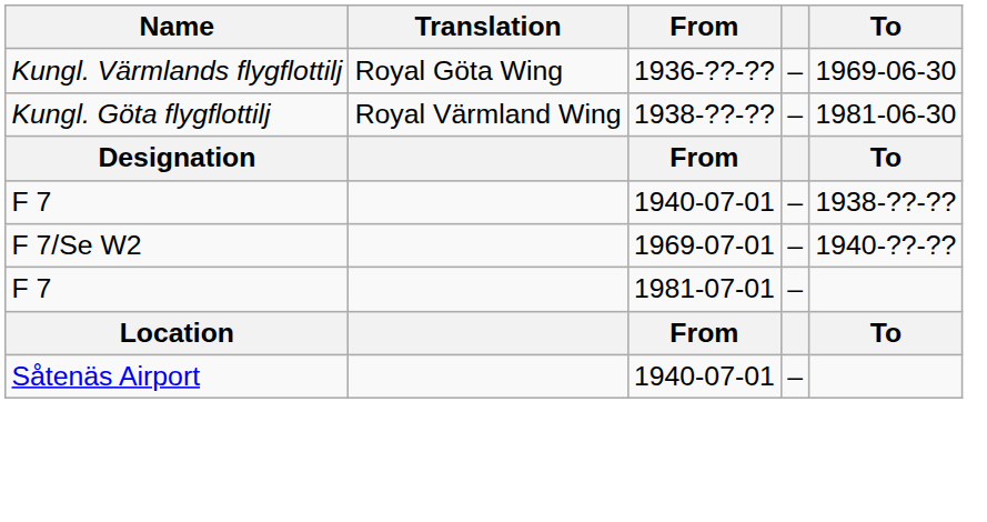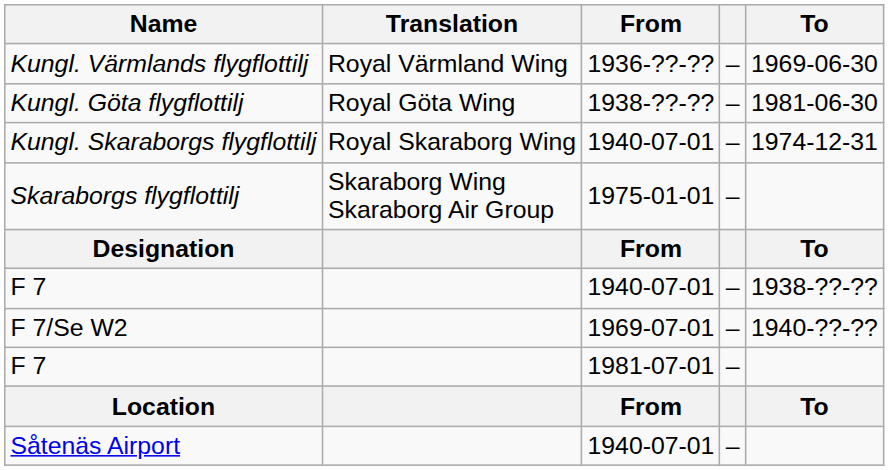Kungl. Värmlands flygflottilj | Translation: Royal Göta Wing -> Royal Värmland Wing
Kungl. Göta flygflottilj | Translation: Royal Värmland Wing -> Royal Göta Wing
+ row: Kungl. Skaraborgs flygflottilj | Royal Skaraborg Wing | 1940-07-01 | – | 1974-12-31
+ row: Skaraborgs flygflottilj | Skaraborg Wing Skaraborg Air Group | 1975-01-01 | –
